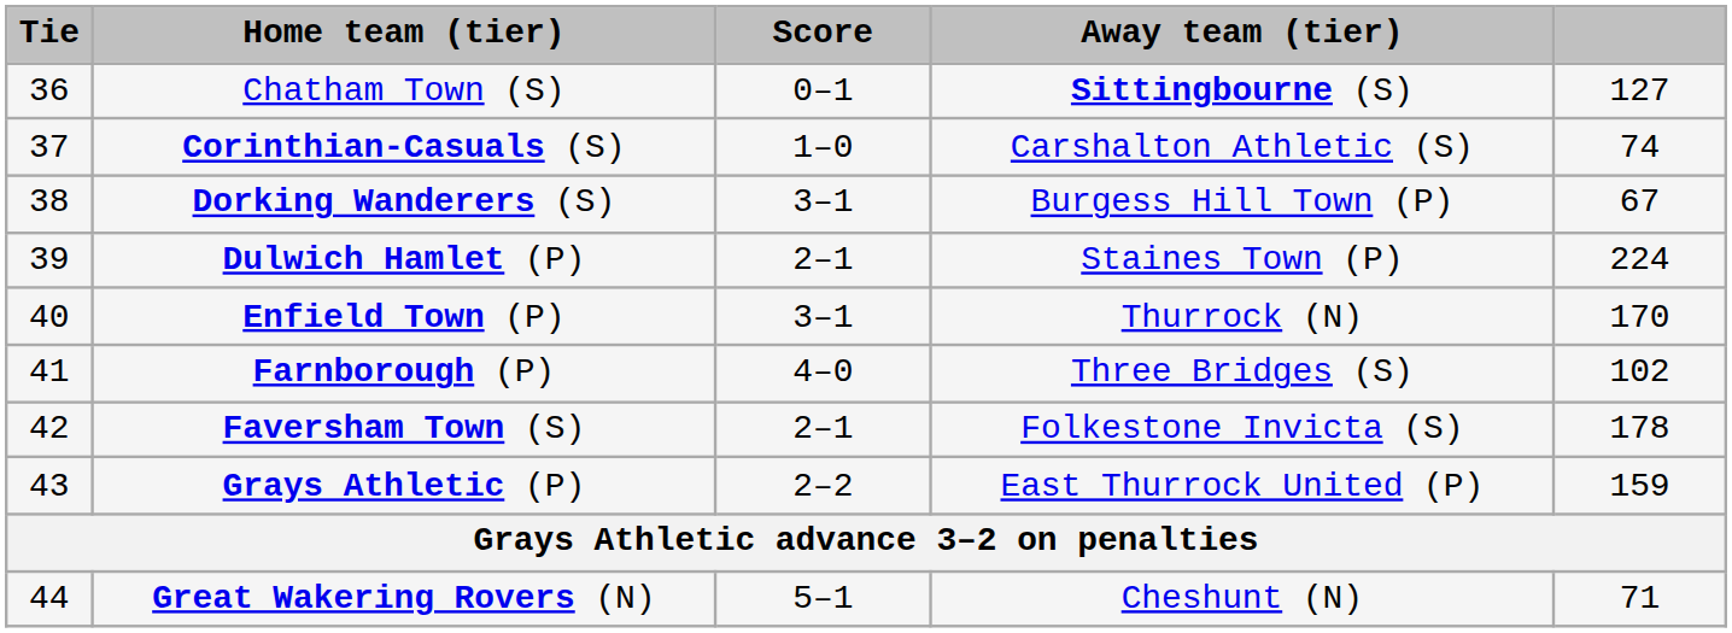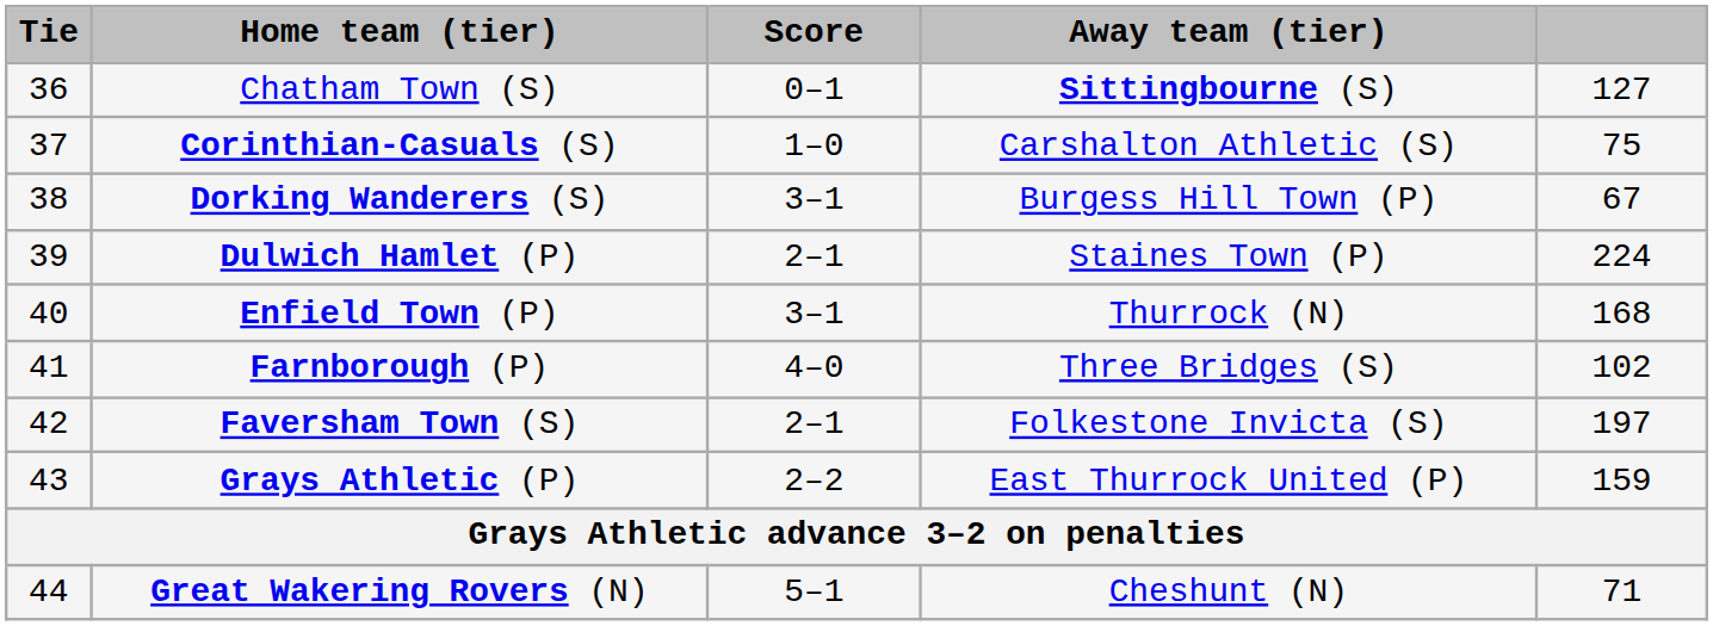Corinthian-Casuals (S) | column 5: 74 -> 75
Enfield Town (P) | column 5: 170 -> 168
Faversham Town (S) | column 5: 178 -> 197
